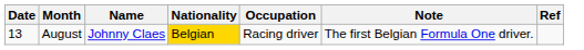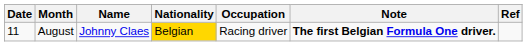August | Date: 13 -> 11
August | Note: normal -> bold
